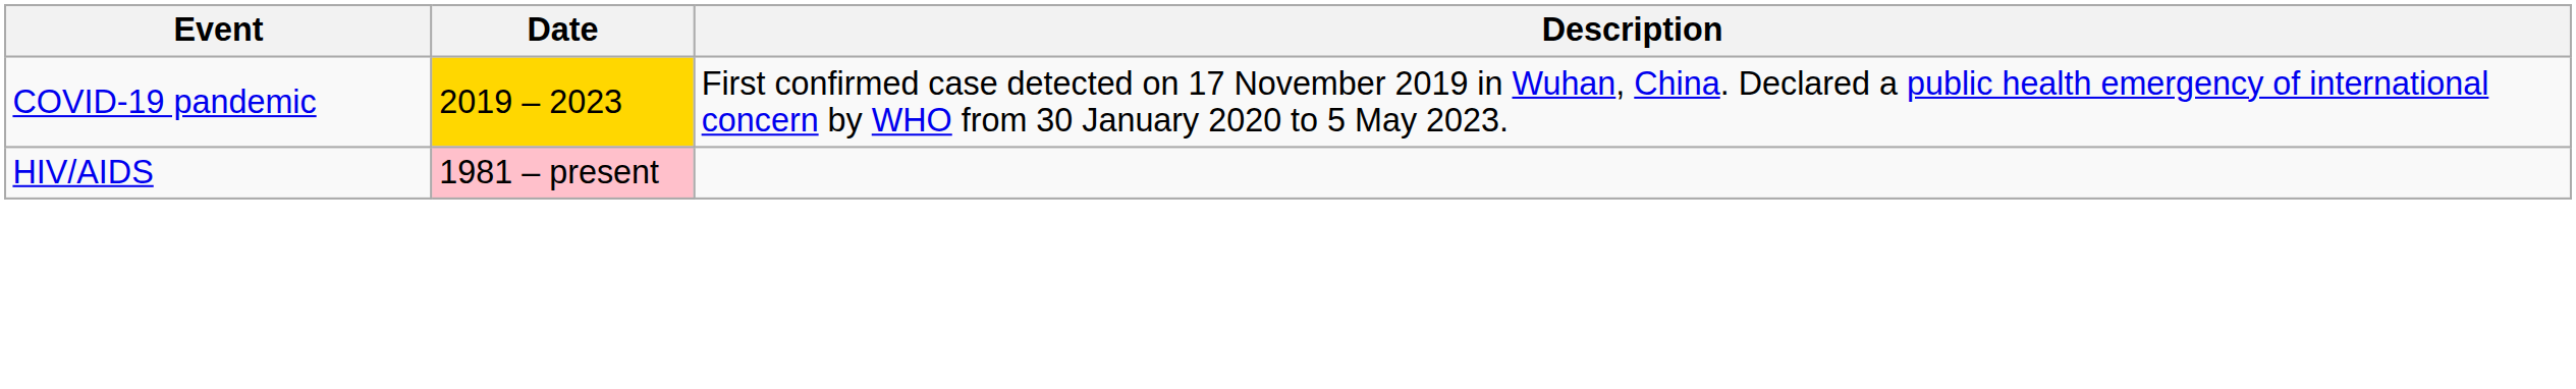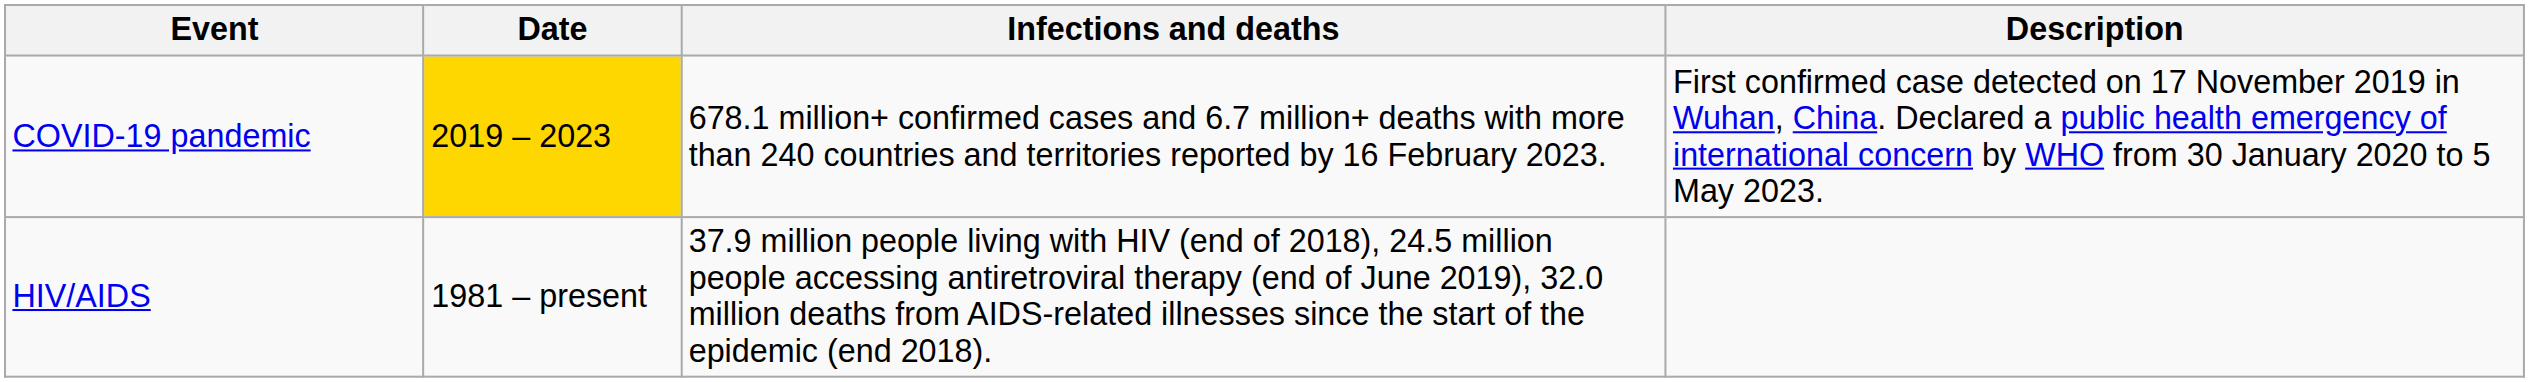+ column: Infections and deaths | 678.1 million+ confirmed cases and 6.7 million+ deaths with more than 240 countries and territories reported by 16 February 2023. | 37.9 million people living with HIV (end of 2018), 24.5 million people accessing antiretroviral therapy (end of June 2019), 32.0 million deaths from AIDS-related illnesses since the start of the epidemic (end 2018).
HIV/AIDS | Date: pink background -> no background
